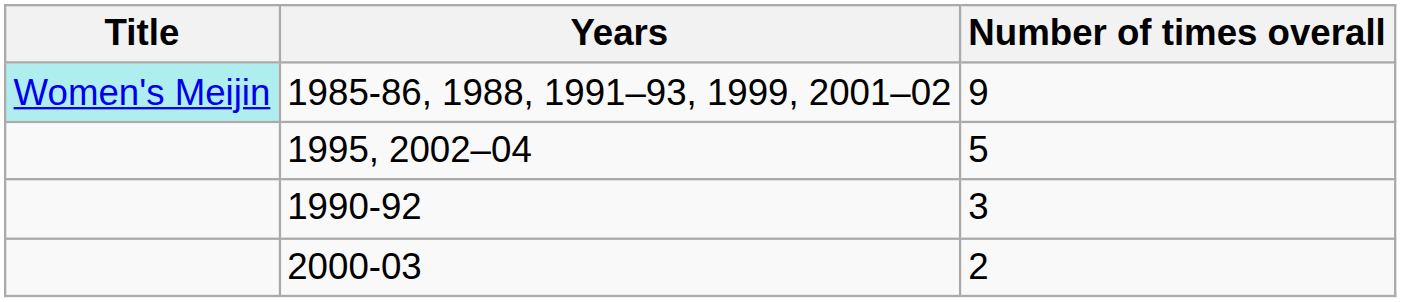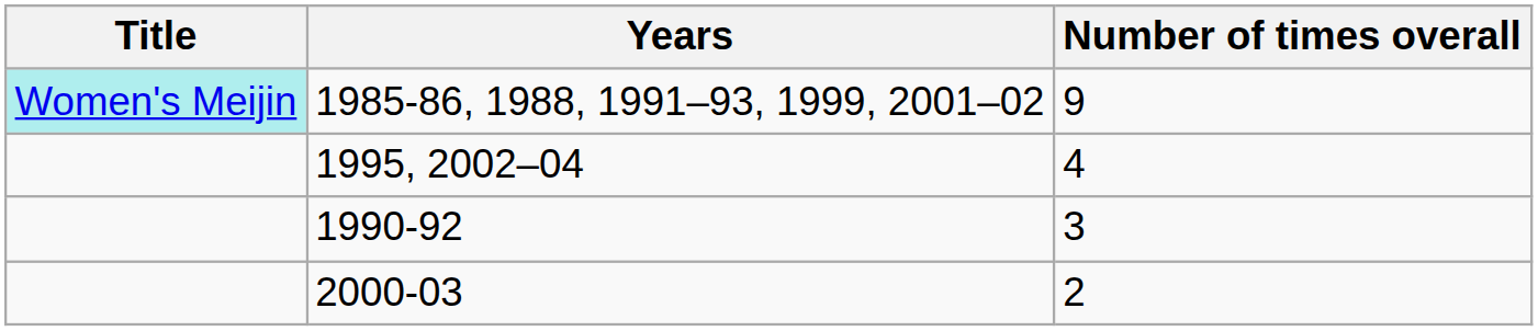1995, 2002–04 | Number of times overall: 5 -> 4
